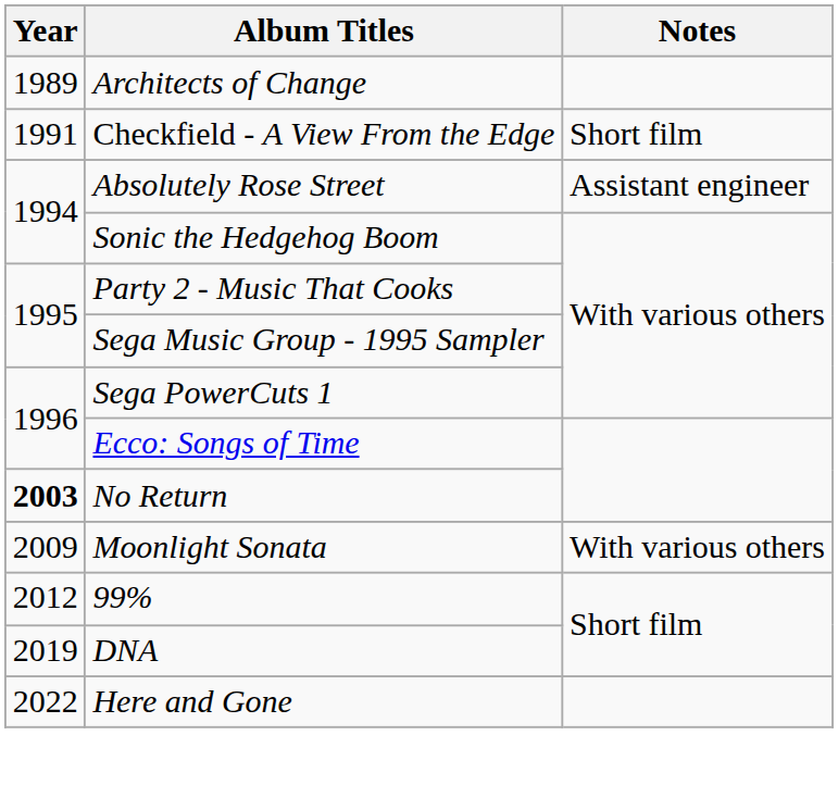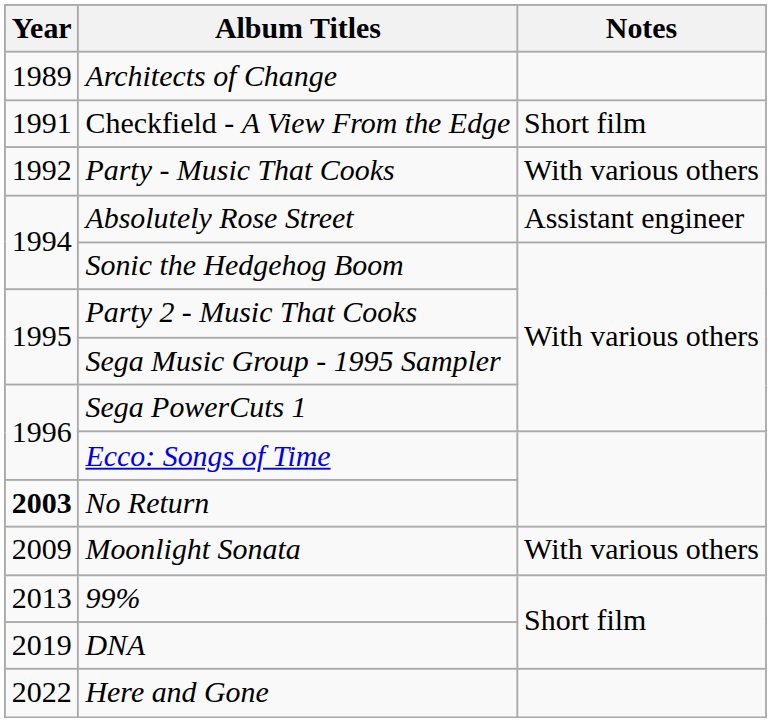+ row: 1992 | Party - Music That Cooks | With various others
99% | Year: 2012 -> 2013
